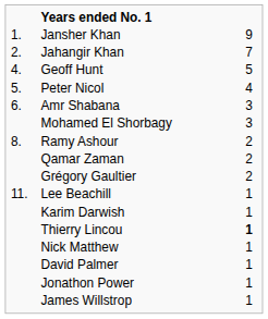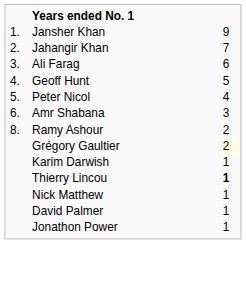+ row: 3. | Ali Farag | 6
- row: Mohamed El Shorbagy | 3
- row: Qamar Zaman | 2
Grégory Gaultier | column 3: no background -> lightyellow background
- row: 11. | Lee Beachill | 1
- row: James Willstrop | 1
